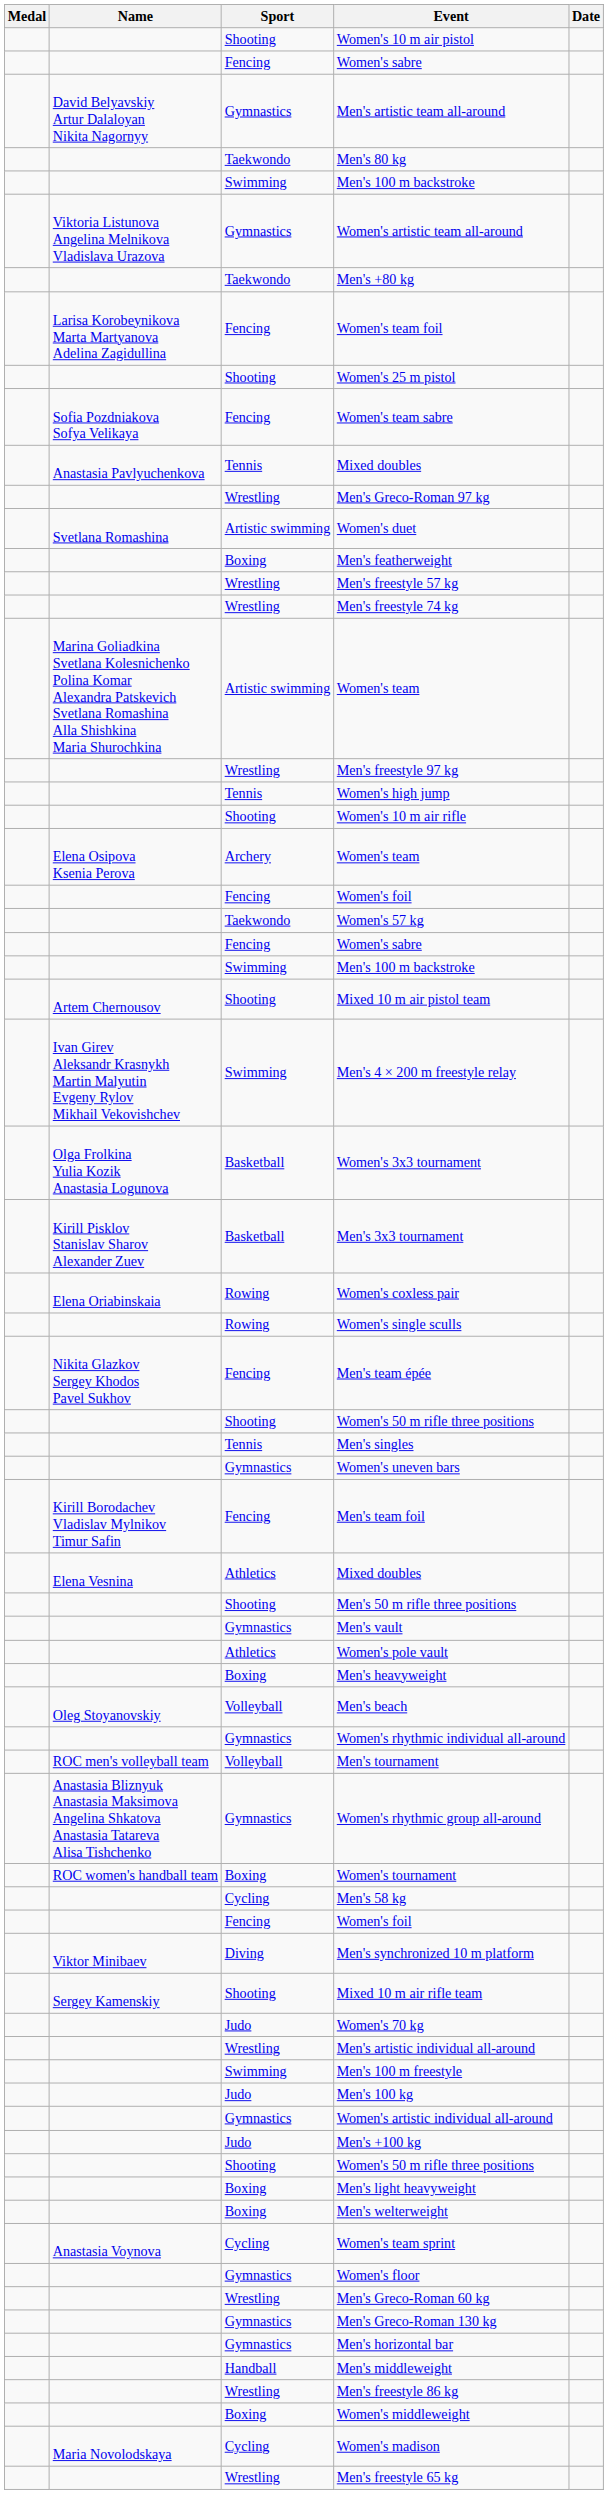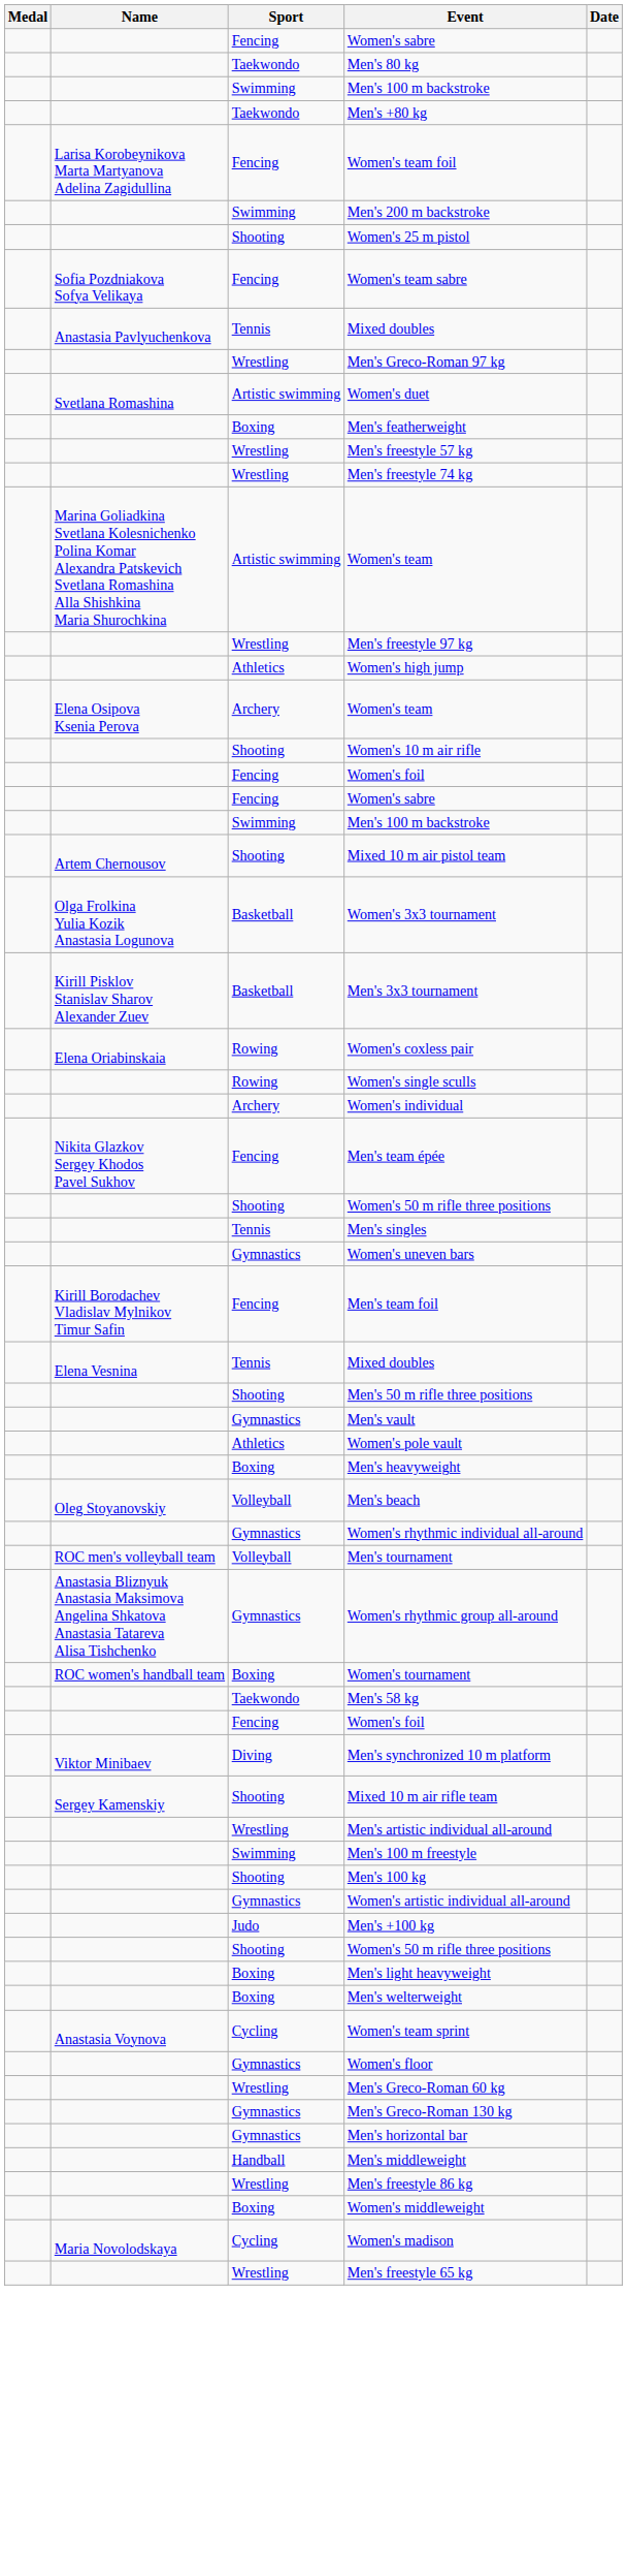- row: Shooting | Women's 10 m air pistol
- row: David Belyavskiy Artur Dalaloyan Nikita Nagornyy | Gymnastics | Men's artistic team all-around
- row: Viktoria Listunova Angelina Melnikova Vladislava Urazova | Gymnastics | Women's artistic team all-around
+ row: Swimming | Men's 200 m backstroke
Women's high jump | Sport: Tennis -> Athletics
rows swapped: Women's 10 m air rifle <-> Elena Osipova Ksenia Perova / Women's team
- row: Taekwondo | Women's 57 kg
- row: Ivan Girev Aleksandr Krasnykh Martin Malyutin Evgeny Rylov Mikhail Vekovishchev | Swimming | Men's 4 × 200 m freestyle relay
+ row: Archery | Women's individual
Elena Vesnina / Mixed doubles | Sport: Athletics -> Tennis
Men's 58 kg | Sport: Cycling -> Taekwondo
- row: Judo | Women's 70 kg
Men's 100 kg | Sport: Judo -> Shooting
